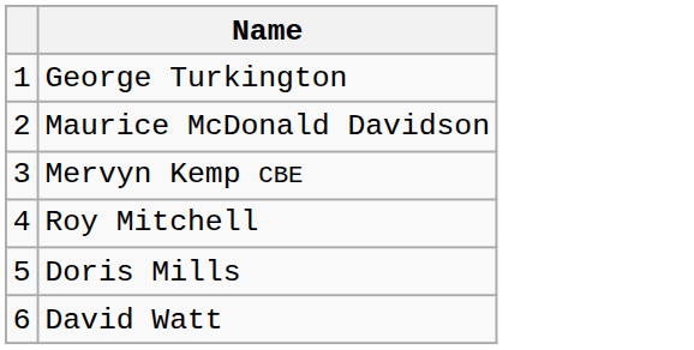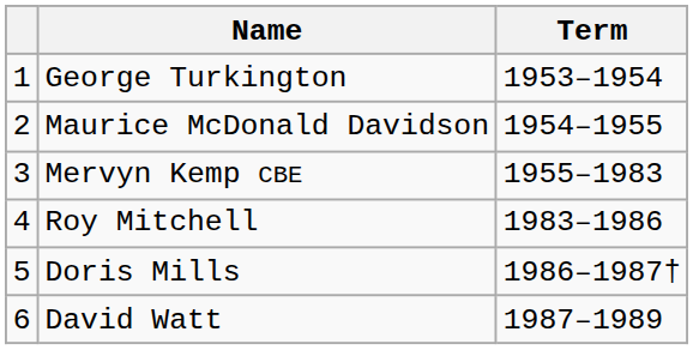+ column: Term | 1953–1954 | 1954–1955 | 1955–1983 | 1983–1986 | 1986–1987† | 1987–1989
